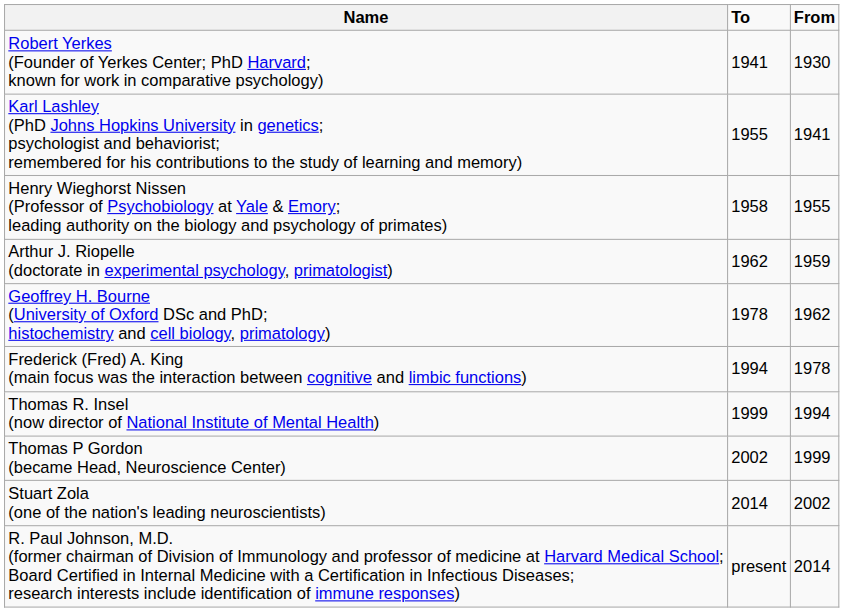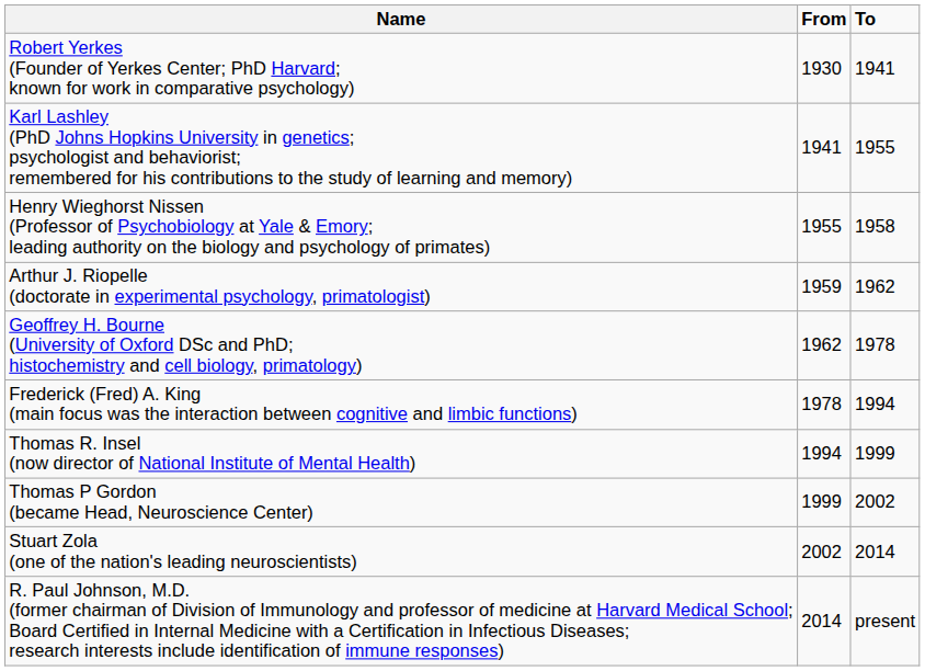columns swapped: From <-> To
